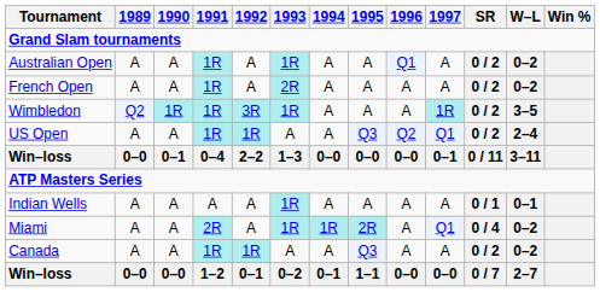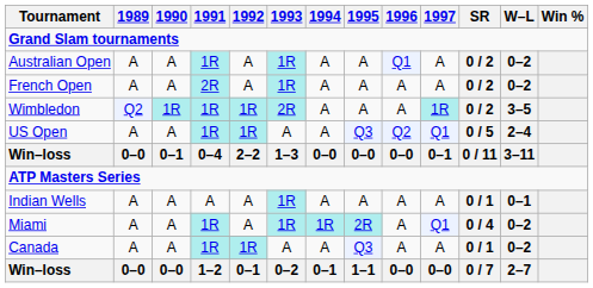French Open | 1991: 1R -> 2R
French Open | 1993: 2R -> 1R
Wimbledon | 1992: 3R -> 1R
Wimbledon | 1993: 1R -> 2R
US Open | SR: 0 / 2 -> 0 / 5
Miami | 1991: 2R -> 1R
Canada | SR: 0 / 2 -> 0 / 1
